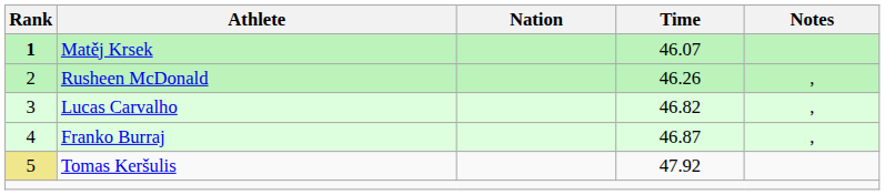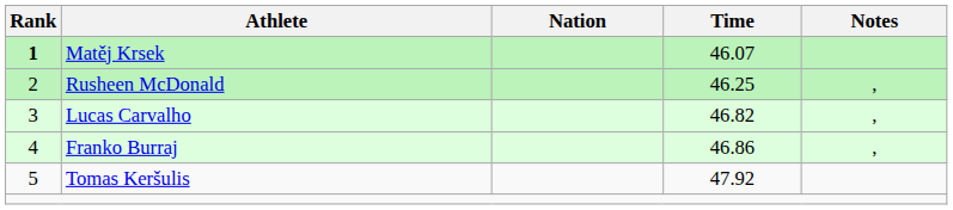Rusheen McDonald | Time: 46.26 -> 46.25
Franko Burraj | Time: 46.87 -> 46.86
Tomas Keršulis | Rank: khaki background -> no background
